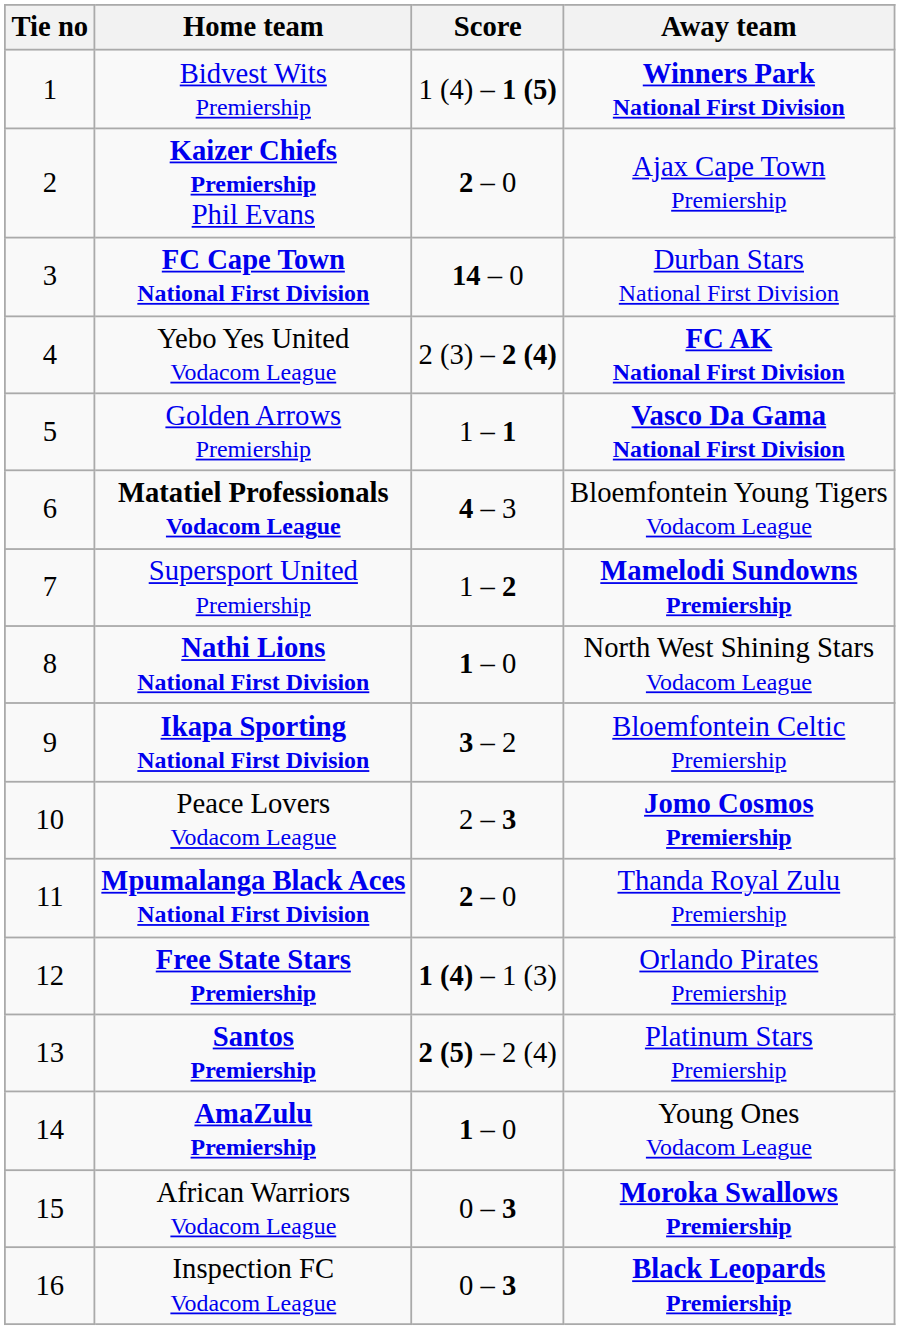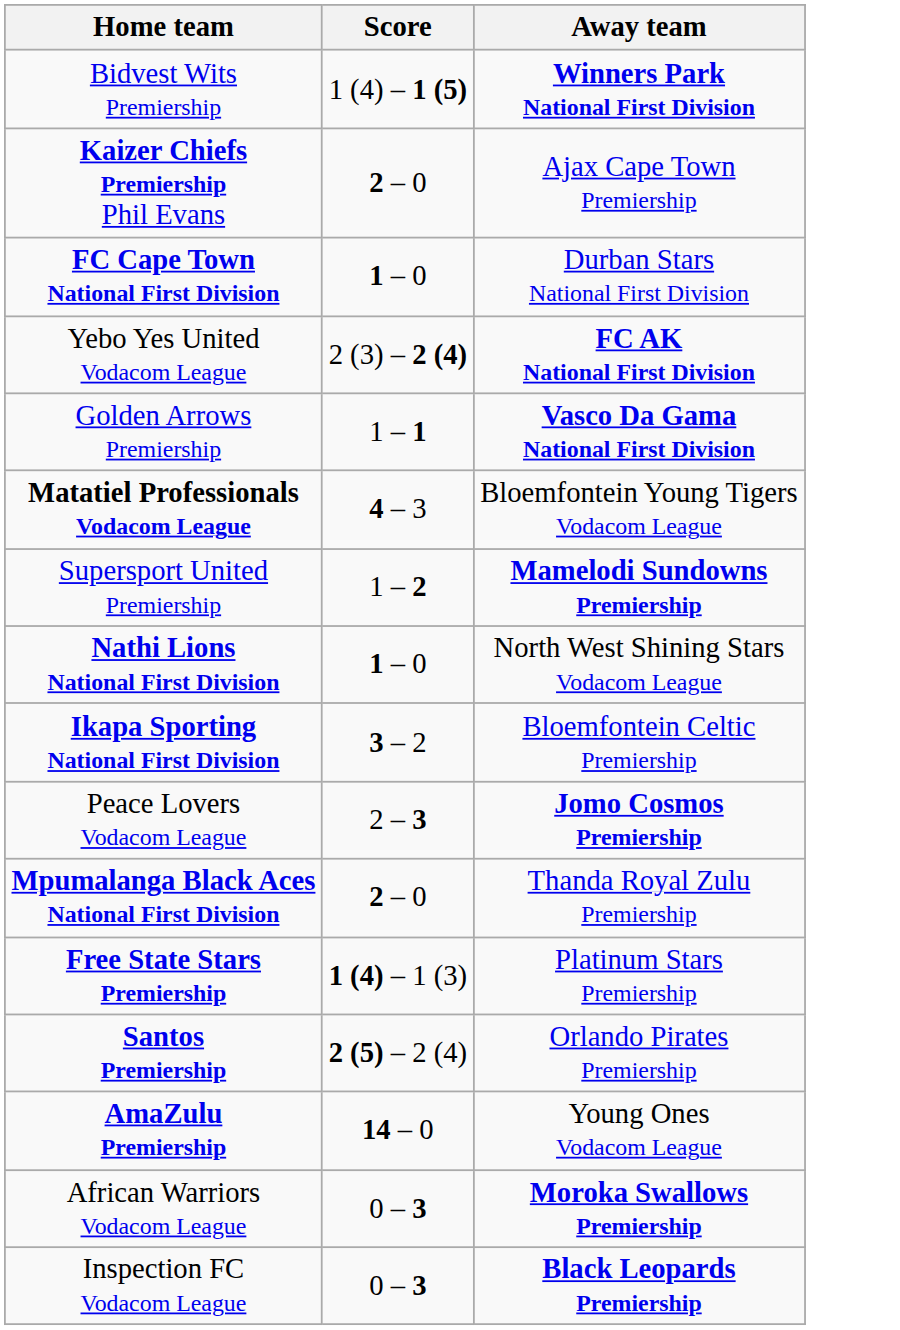- column: Tie no | 1 | 2 | 3 | 4 | 5 | 6 | 7 | 8 | 9 | 10 | 11 | 12 | 13 | 14 | 15 | 16
FC Cape Town National First Division | Score: 14 – 0 -> 1 – 0
Free State Stars Premiership | Away team: Orlando Pirates Premiership -> Platinum Stars Premiership
Santos Premiership | Away team: Platinum Stars Premiership -> Orlando Pirates Premiership
AmaZulu Premiership | Score: 1 – 0 -> 14 – 0
